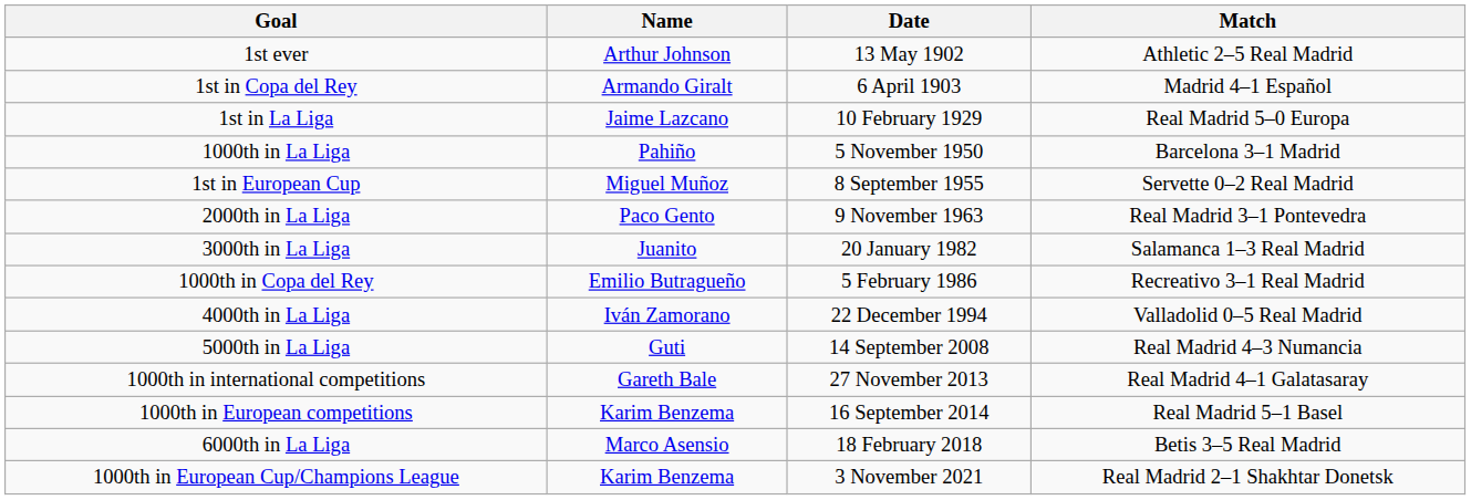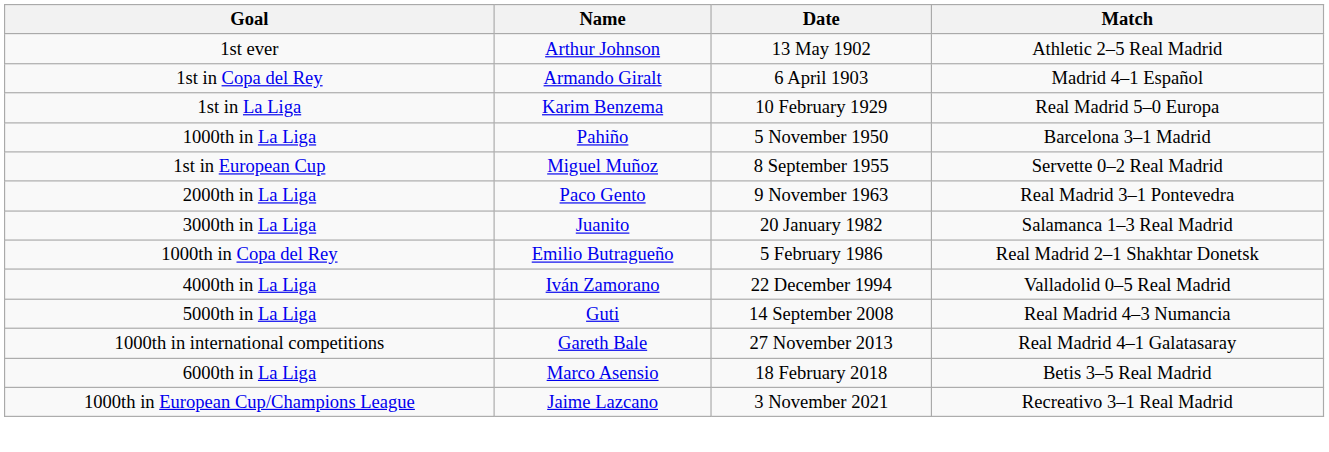1st in La Liga | Name: Jaime Lazcano -> Karim Benzema
1000th in Copa del Rey | Match: Recreativo 3–1 Real Madrid -> Real Madrid 2–1 Shakhtar Donetsk
- row: 1000th in European competitions | Karim Benzema | 16 September 2014 | Real Madrid 5–1 Basel
1000th in European Cup/Champions League | Name: Karim Benzema -> Jaime Lazcano
1000th in European Cup/Champions League | Match: Real Madrid 2–1 Shakhtar Donetsk -> Recreativo 3–1 Real Madrid
